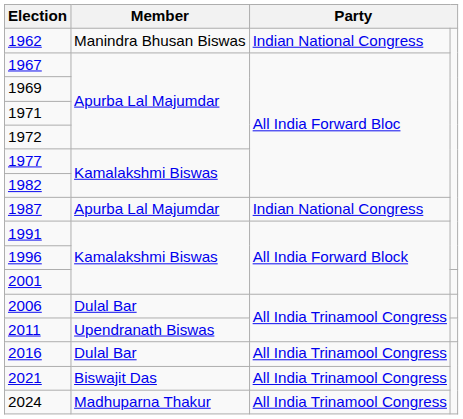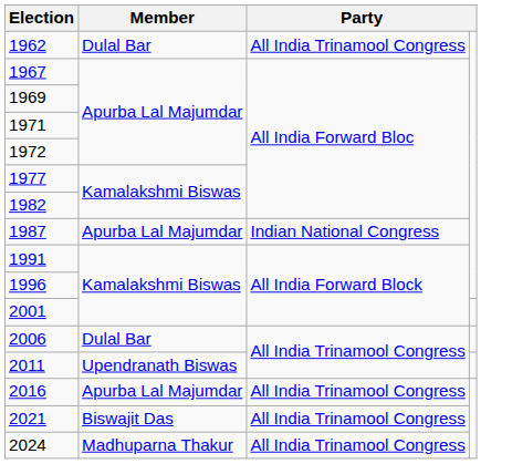1962 | Member: Manindra Bhusan Biswas -> Dulal Bar
1962 | column 3: Indian National Congress -> All India Trinamool Congress
2016 | Member: Dulal Bar -> Apurba Lal Majumdar
